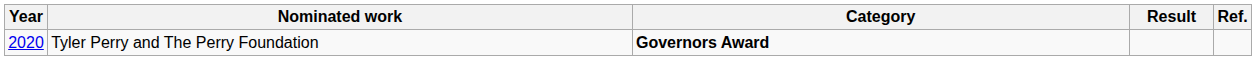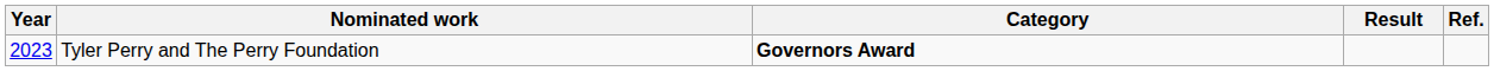Tyler Perry and The Perry Foundation | Year: 2020 -> 2023
